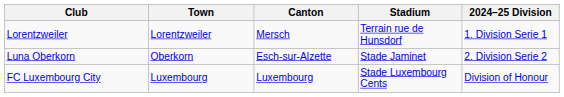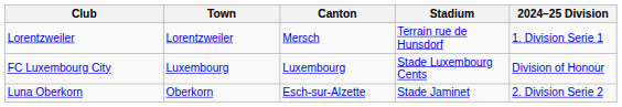rows swapped: Luna Oberkorn <-> FC Luxembourg City
